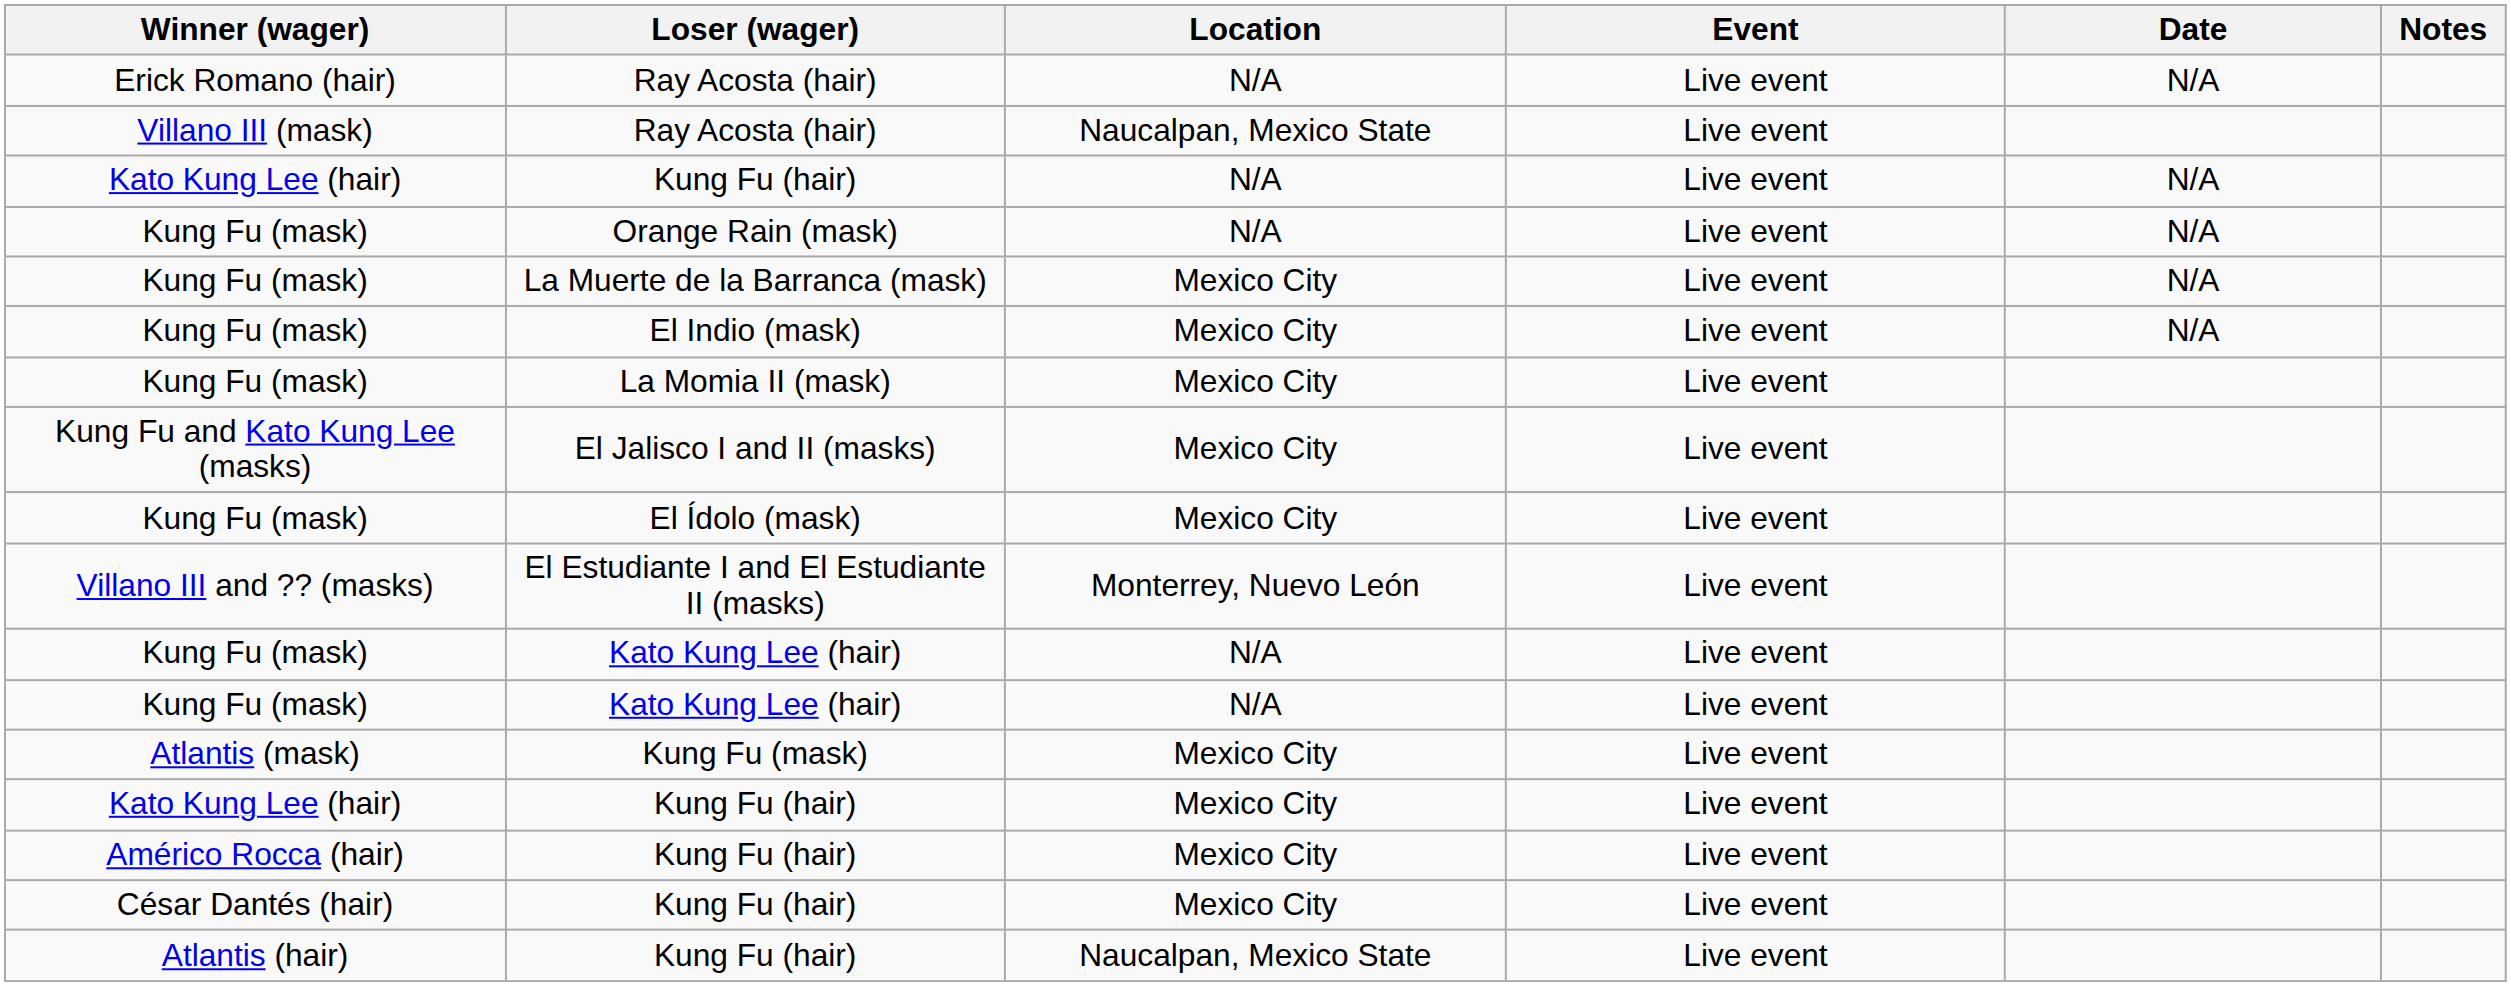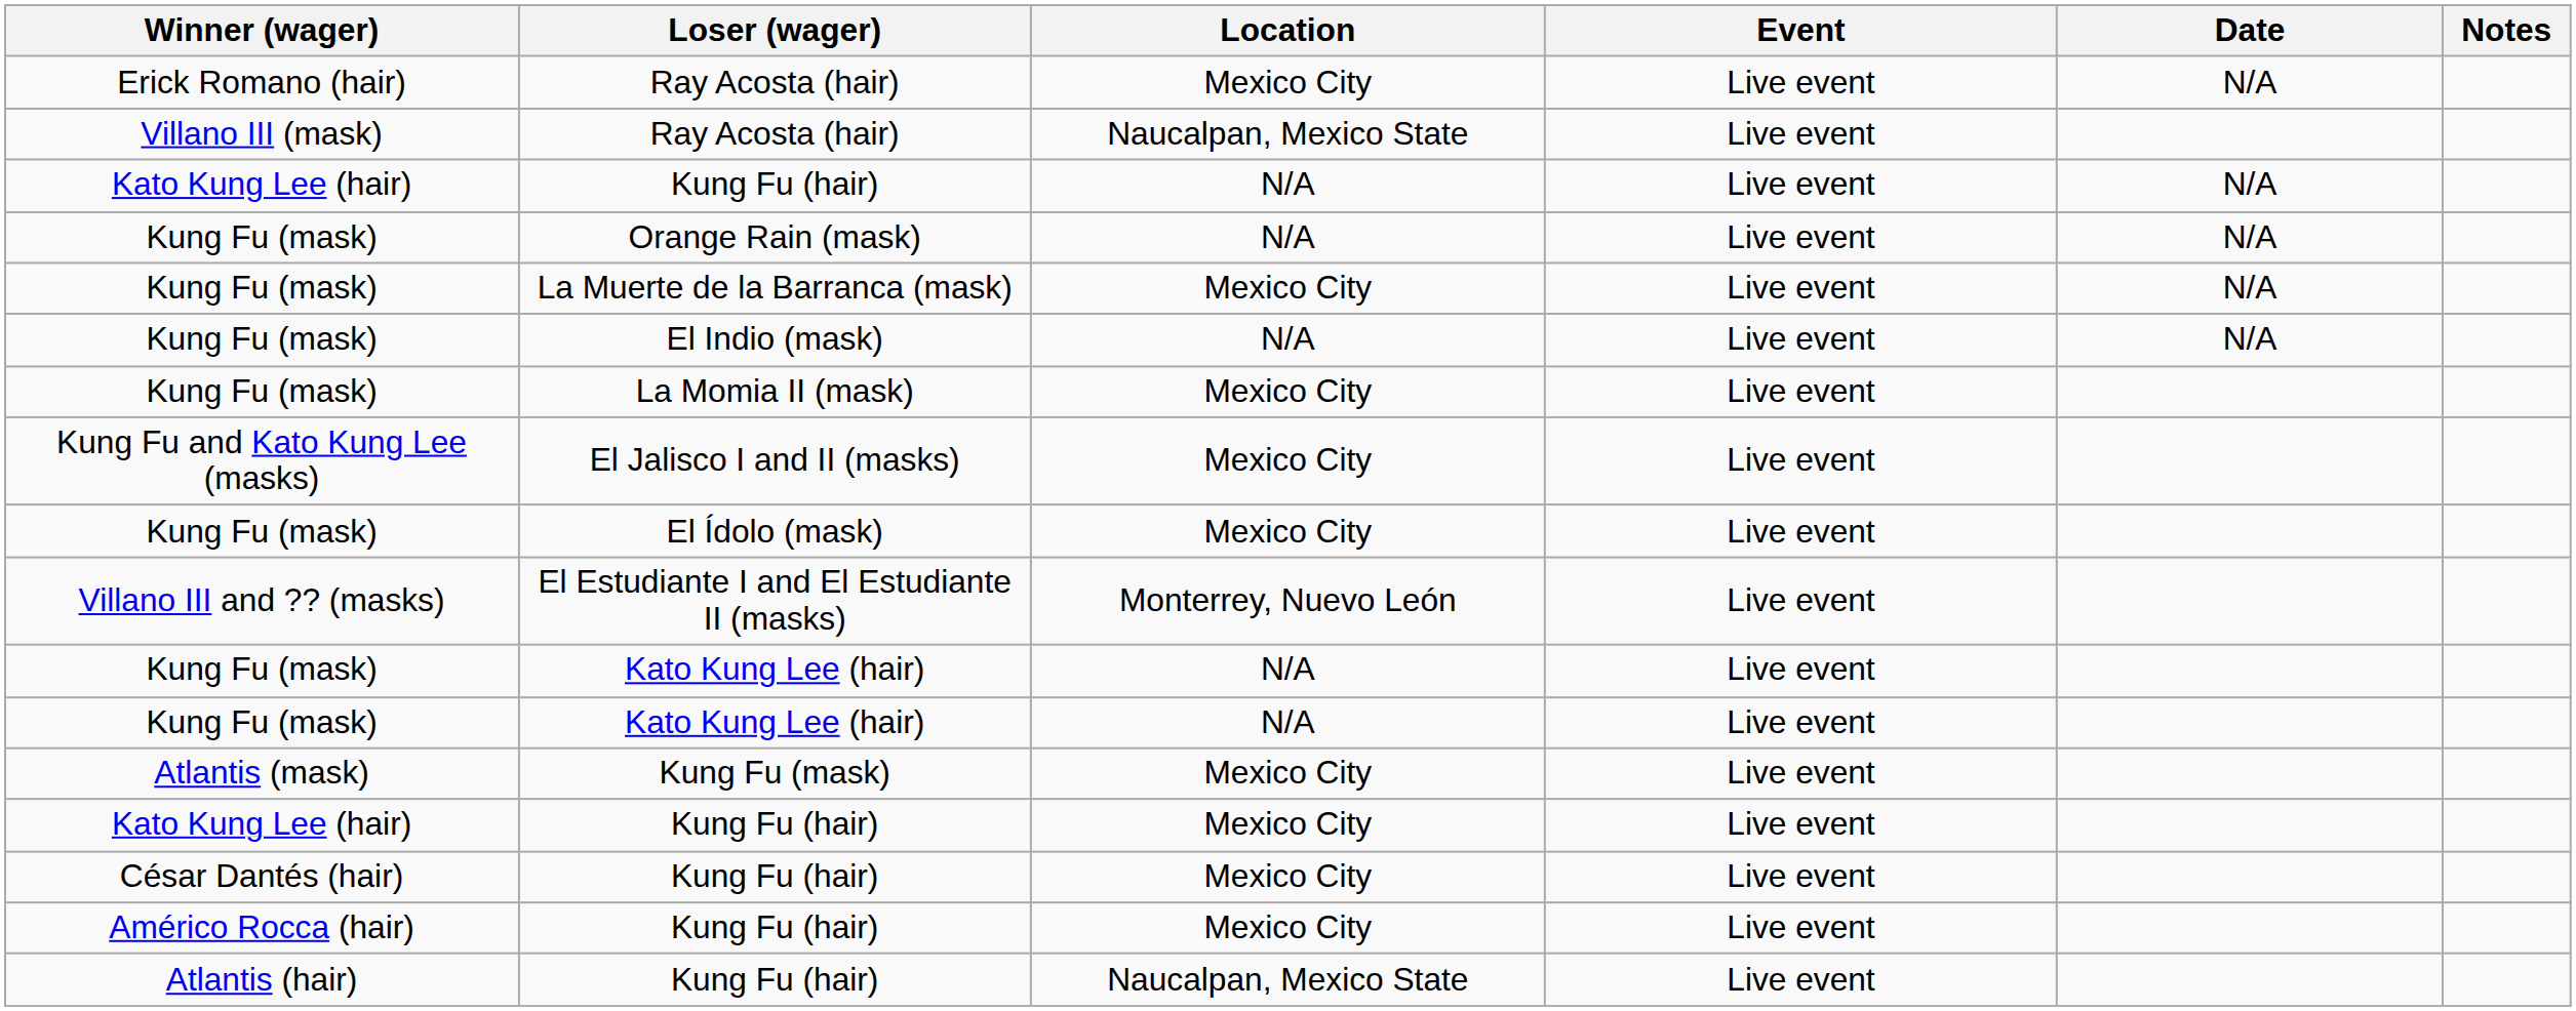Erick Romano (hair) / Ray Acosta (hair) | Location: N/A -> Mexico City
El Indio (mask) | Location: Mexico City -> N/A
rows swapped: César Dantés (hair) / Kung Fu (hair) <-> Américo Rocca (hair) / Kung Fu (hair)
